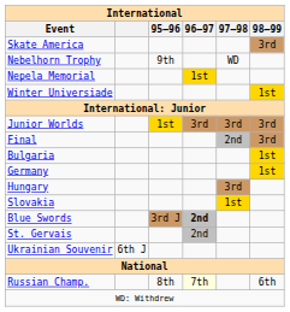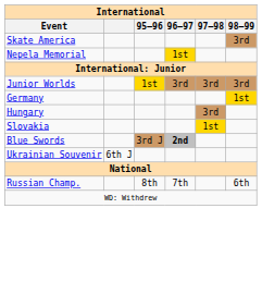- row: Nebelhorn Trophy | 9th | WD
- row: Winter Universiade | 1st
- row: Final | 2nd | 3rd
- row: Bulgaria | 1st
- row: St. Gervais | 2nd
Russian Champ. | 96–97: lightyellow background -> no background
